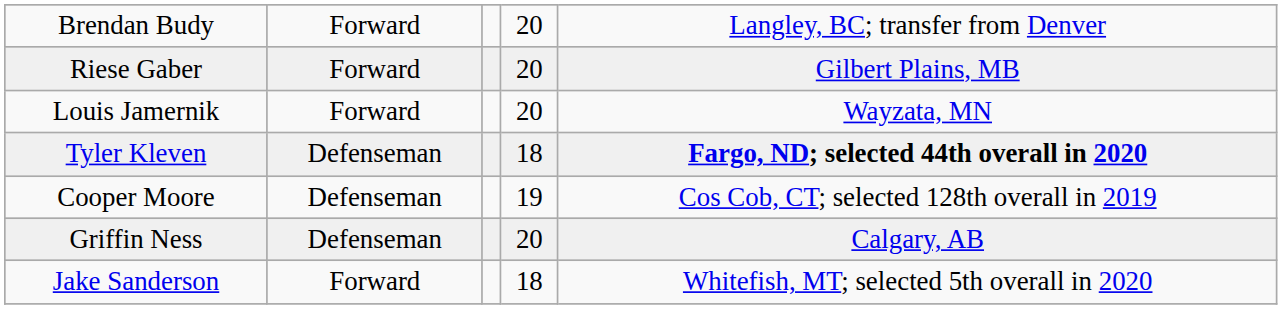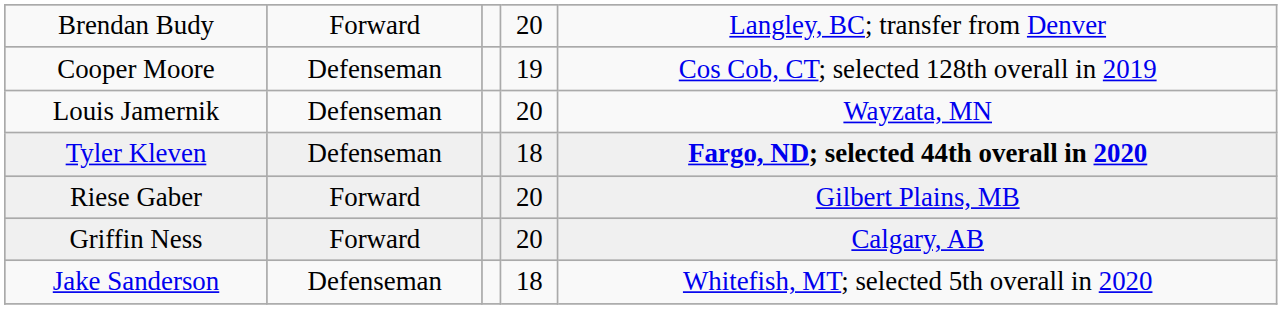rows swapped: Riese Gaber <-> Cooper Moore
Louis Jamernik | column 2: Forward -> Defenseman
Griffin Ness | column 2: Defenseman -> Forward
Jake Sanderson | column 2: Forward -> Defenseman
